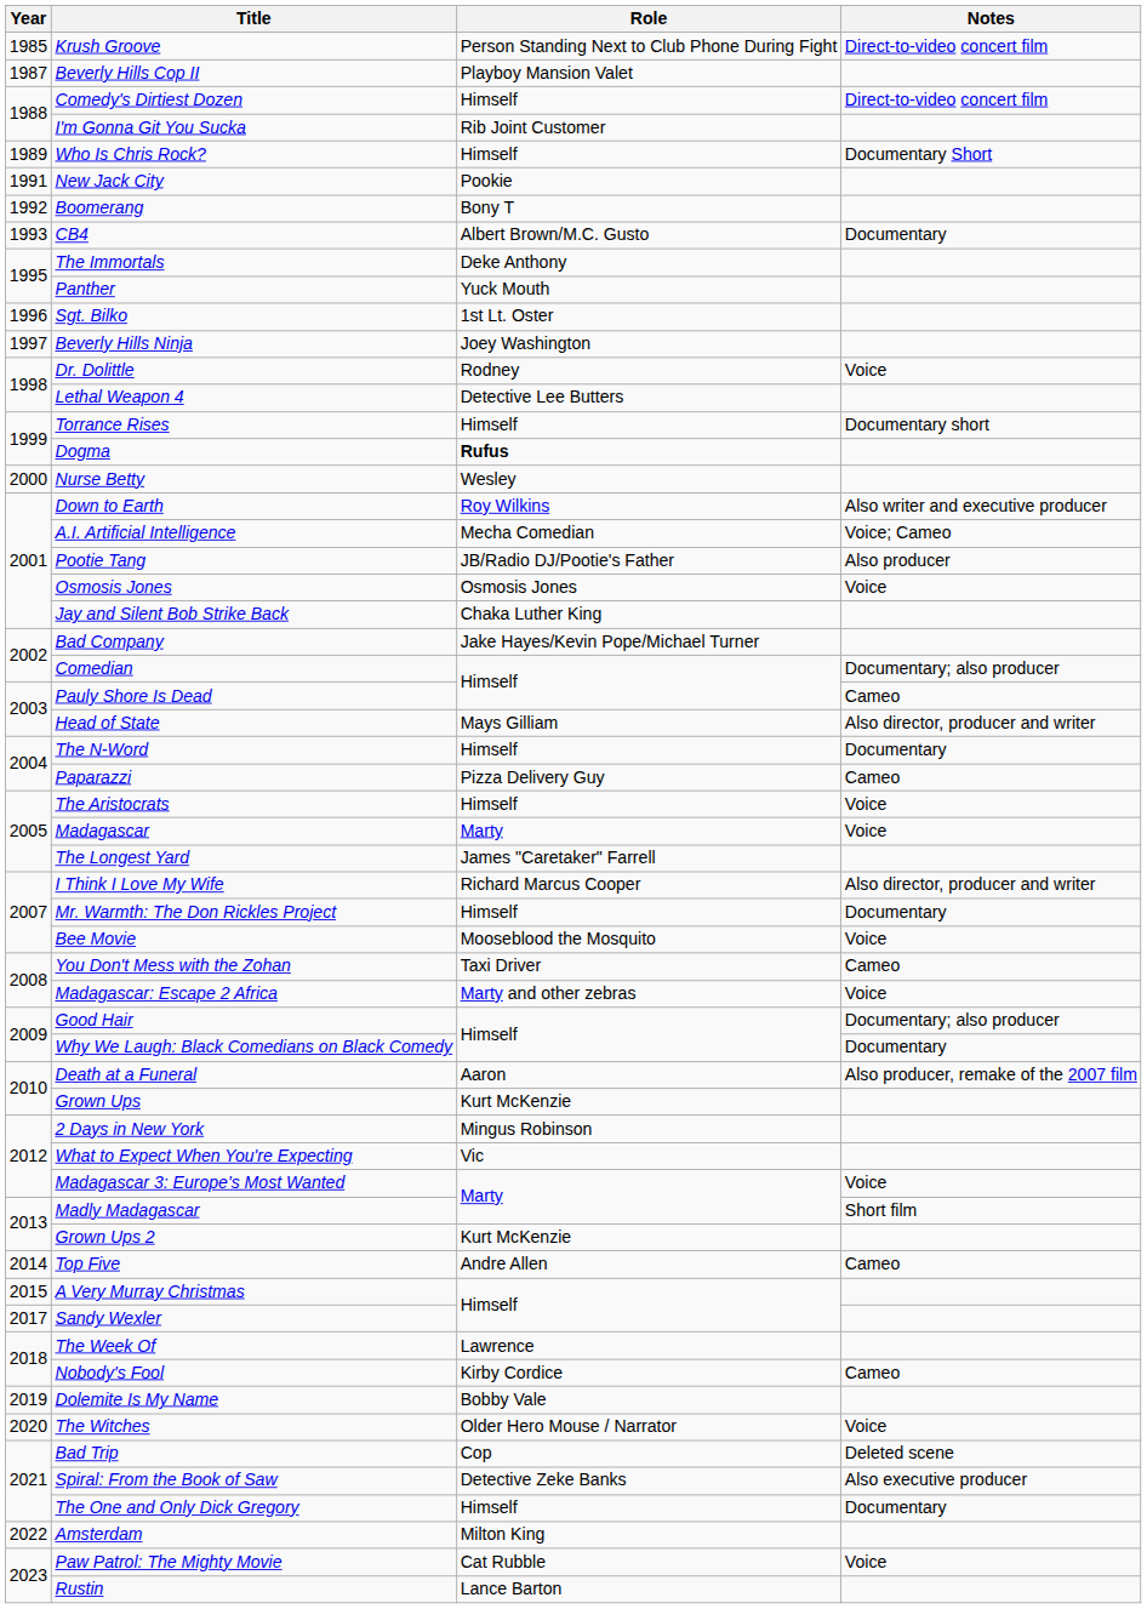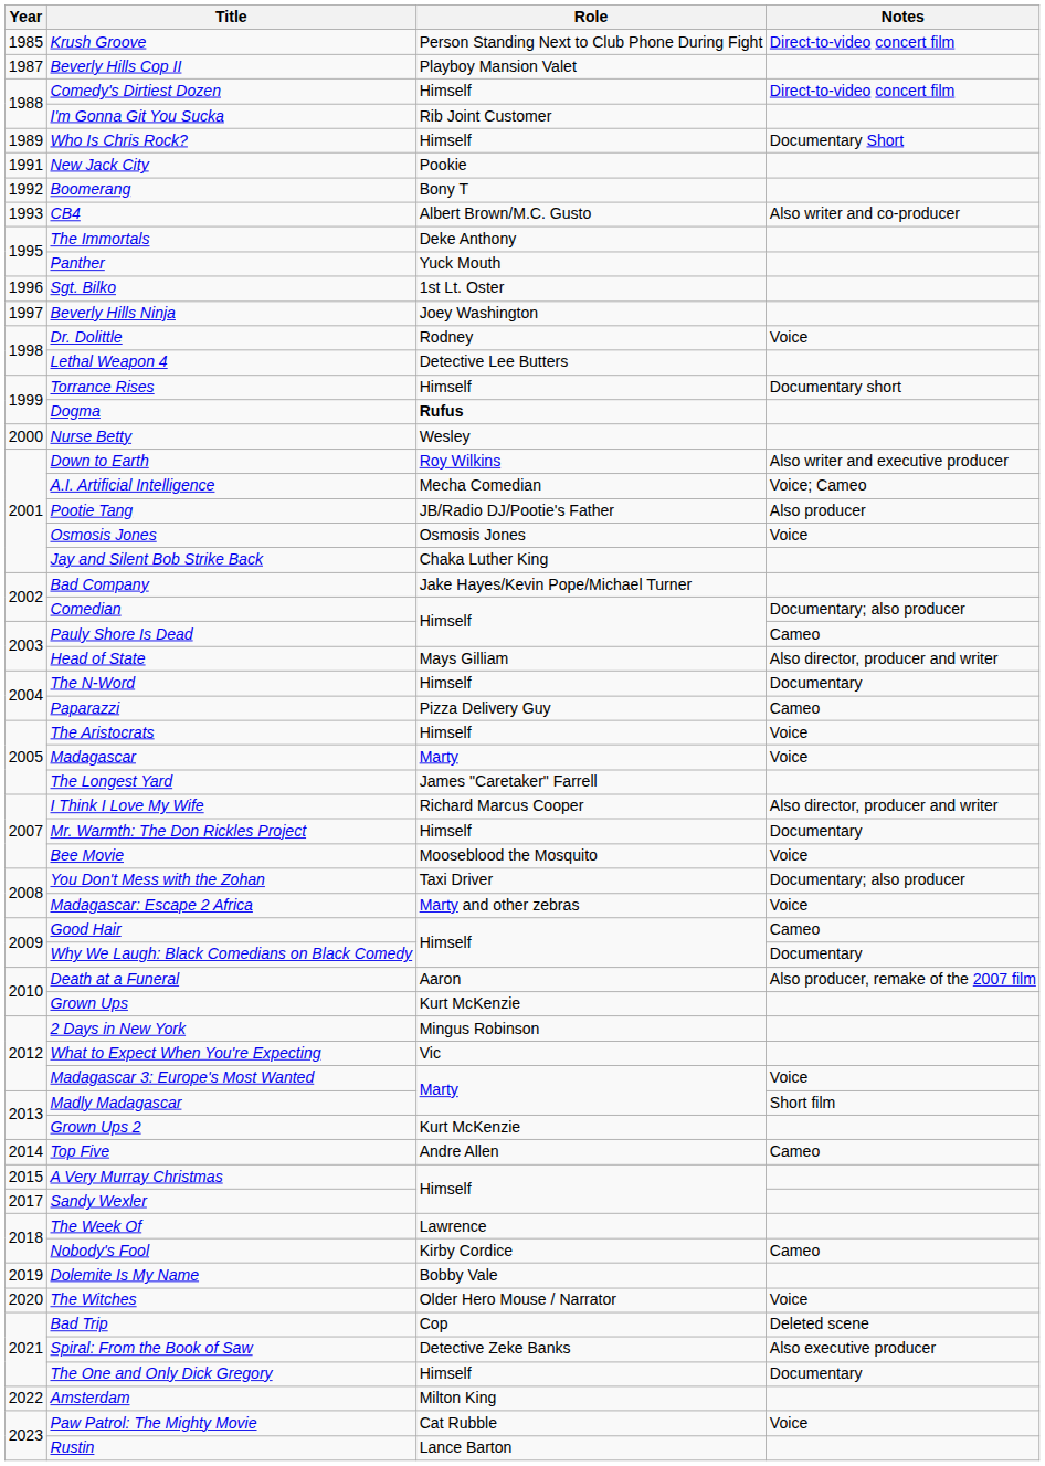CB4 | Notes: Documentary -> Also writer and co-producer
You Don't Mess with the Zohan | Notes: Cameo -> Documentary; also producer
Good Hair | Notes: Documentary; also producer -> Cameo
